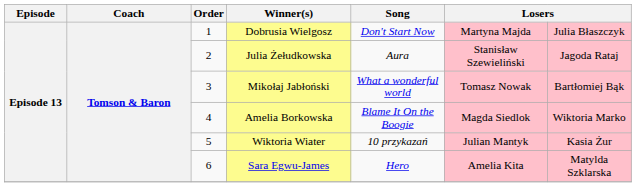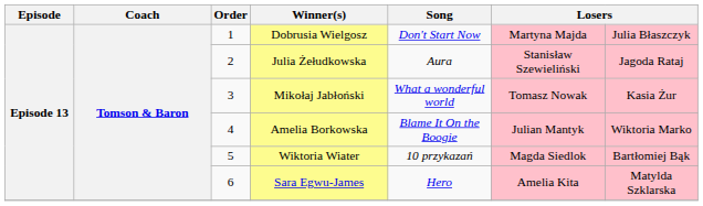Mikołaj Jabłoński | column 7: Bartłomiej Bąk -> Kasia Żur
Amelia Borkowska | column 6: Magda Siedlok -> Julian Mantyk
Wiktoria Wiater | column 6: Julian Mantyk -> Magda Siedlok
Wiktoria Wiater | column 7: Kasia Żur -> Bartłomiej Bąk
